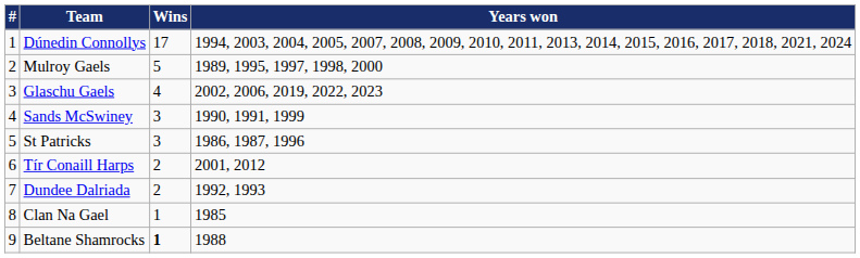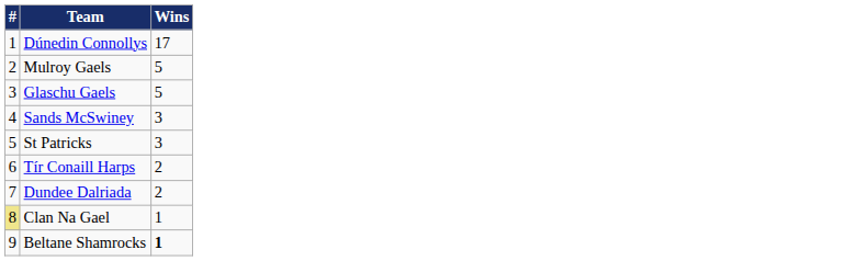- column: Years won | 1994, 2003, 2004, 2005, 2007, 2008, 2009, 2010, 2011, 2013, 2014, 2015, 2016, 2017, 2018, 2021, 2024 | 1989, 1995, 1997, 1998, 2000 | 2002, 2006, 2019, 2022, 2023 | 1990, 1991, 1999 | 1986, 1987, 1996 | 2001, 2012 | 1992, 1993 | 1985 | 1988
Glaschu Gaels | Wins: 4 -> 5
Clan Na Gael | #: no background -> khaki background
